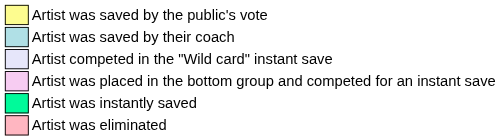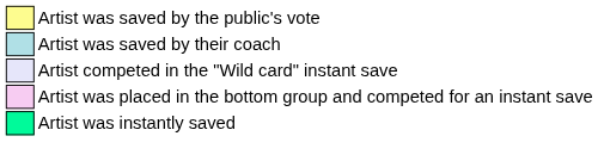- row: Artist was eliminated
